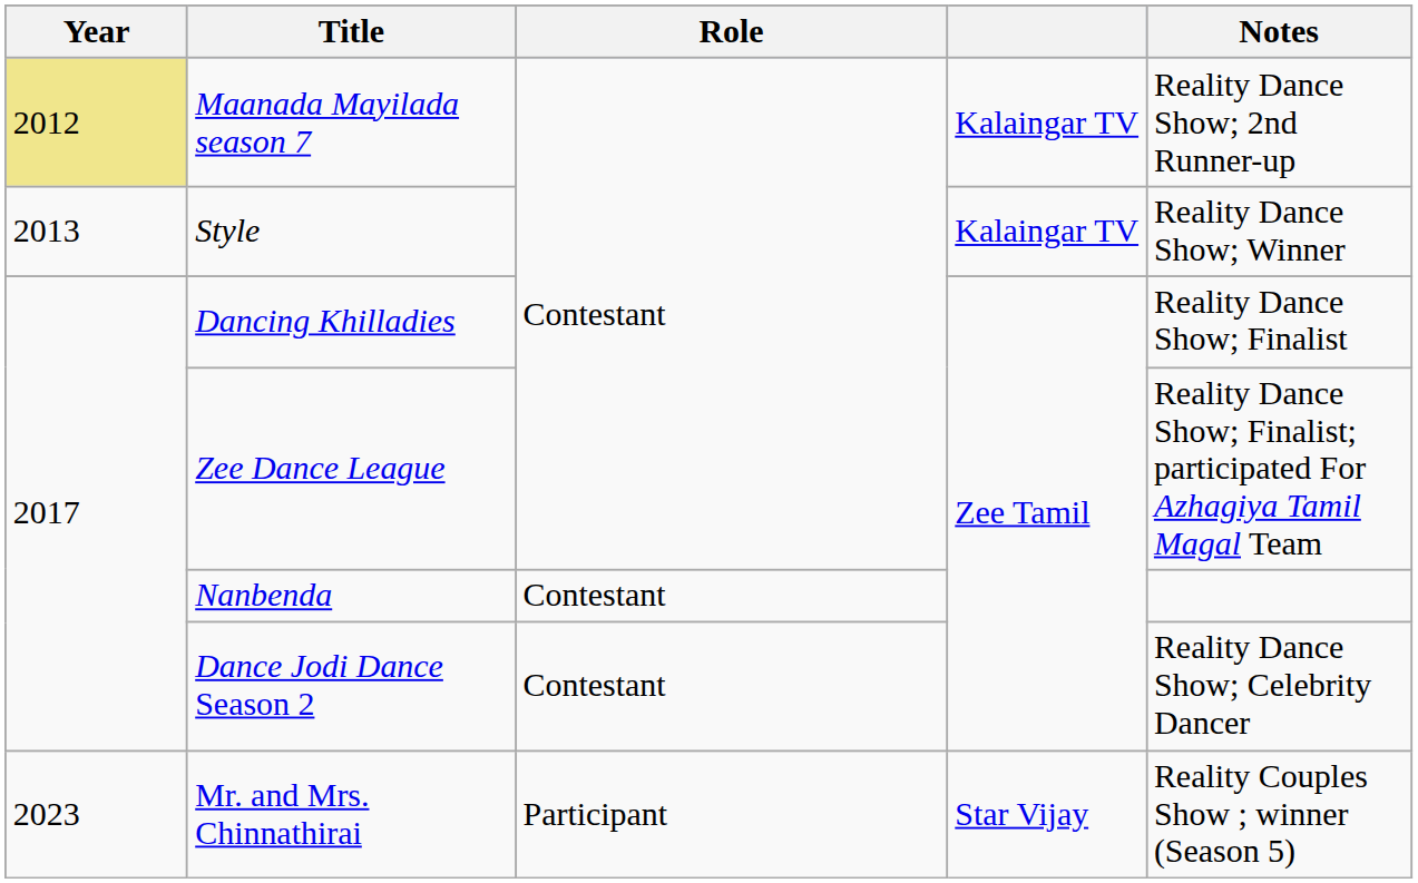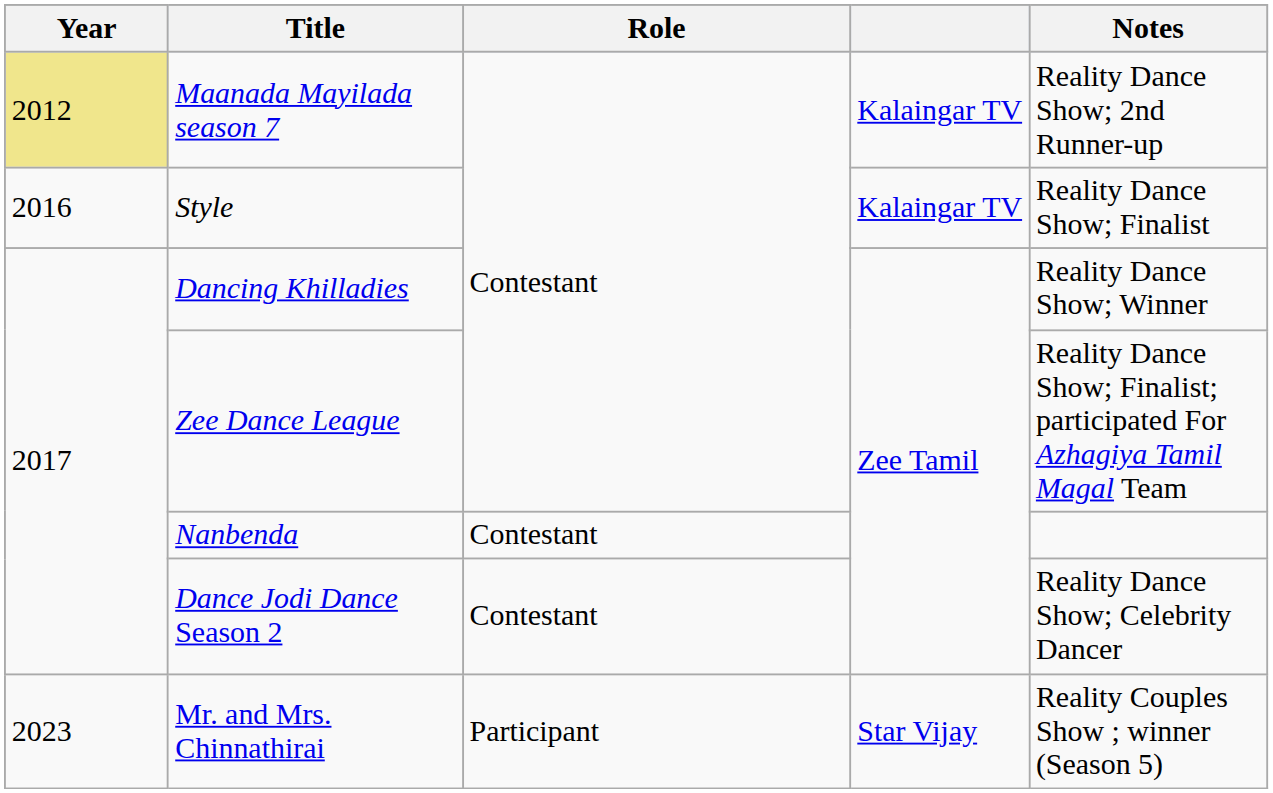Style | Year: 2013 -> 2016
Style | Notes: Reality Dance Show; Winner -> Reality Dance Show; Finalist
Dancing Khilladies | Notes: Reality Dance Show; Finalist -> Reality Dance Show; Winner
